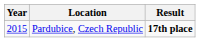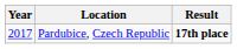Pardubice, Czech Republic | Year: 2015 -> 2017
